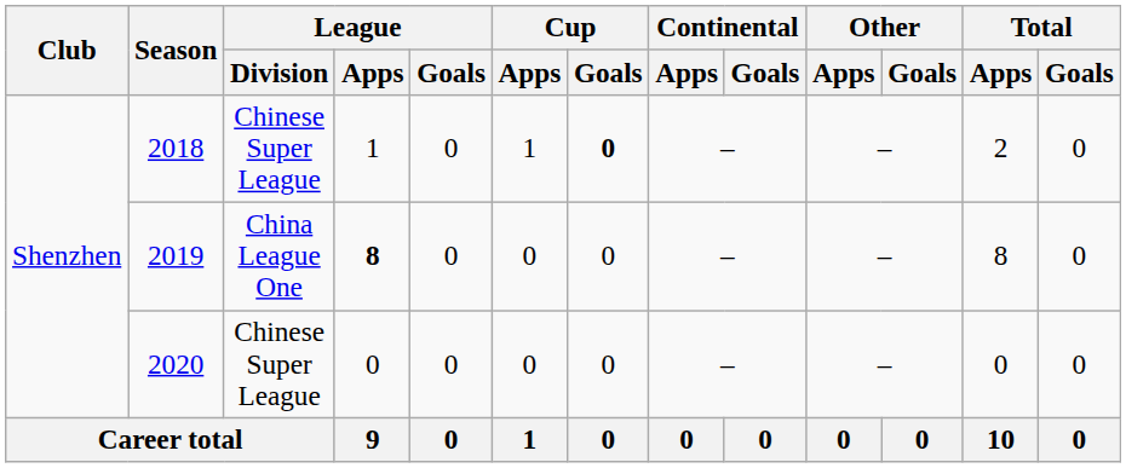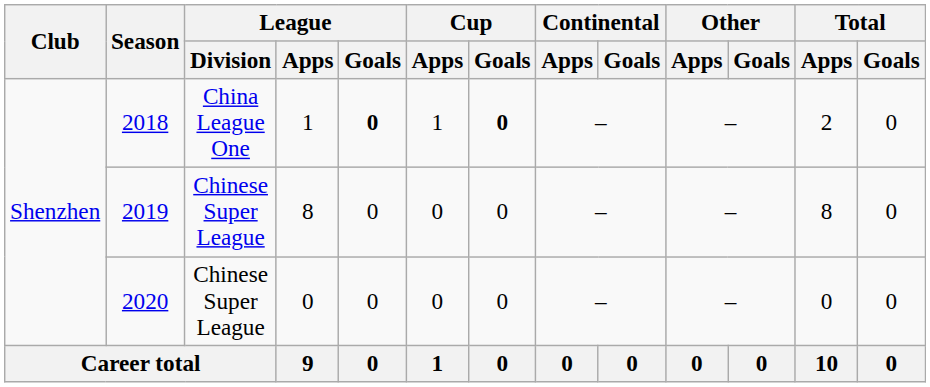2018 | League / Division: Chinese Super League -> China League One
2018 | League / Goals: normal -> bold
2019 | League / Division: China League One -> Chinese Super League
2019 | League / Apps: bold -> normal
